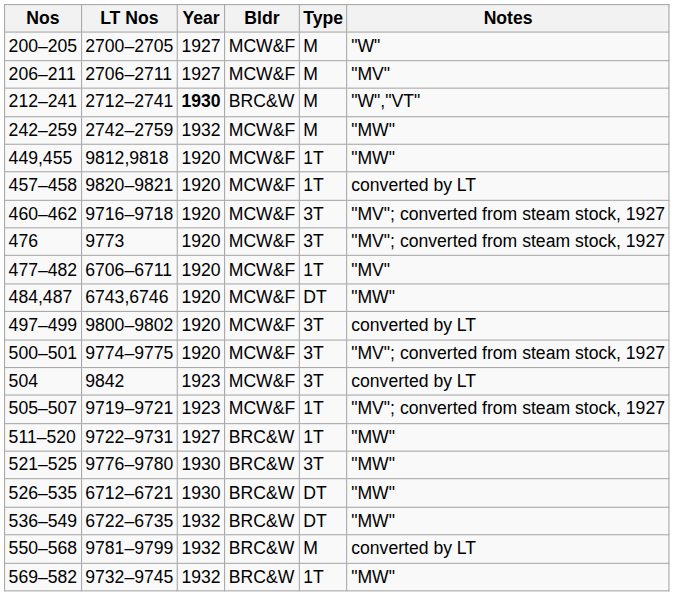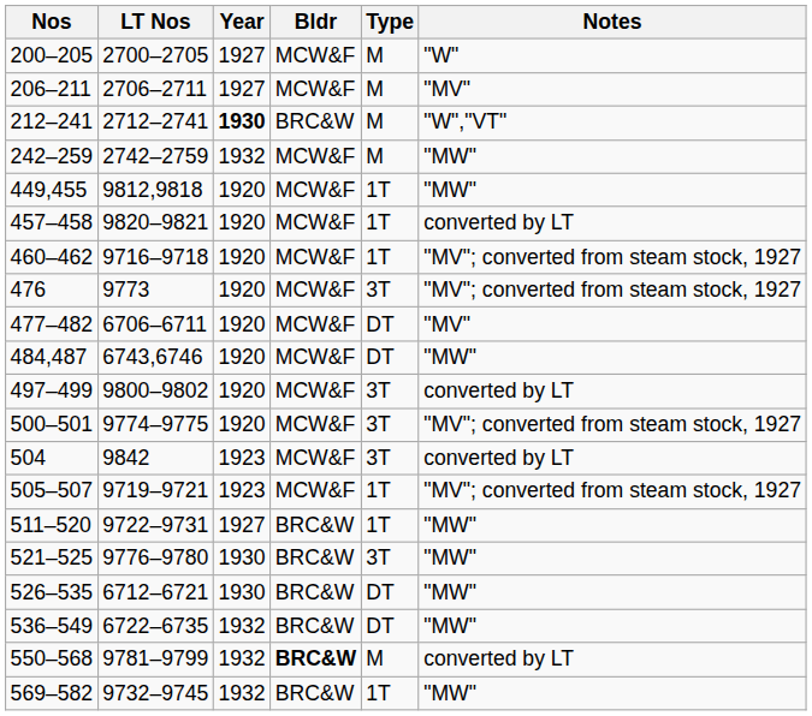460–462 | Type: 3T -> 1T
477–482 | Type: 1T -> DT
550–568 | Bldr: normal -> bold
